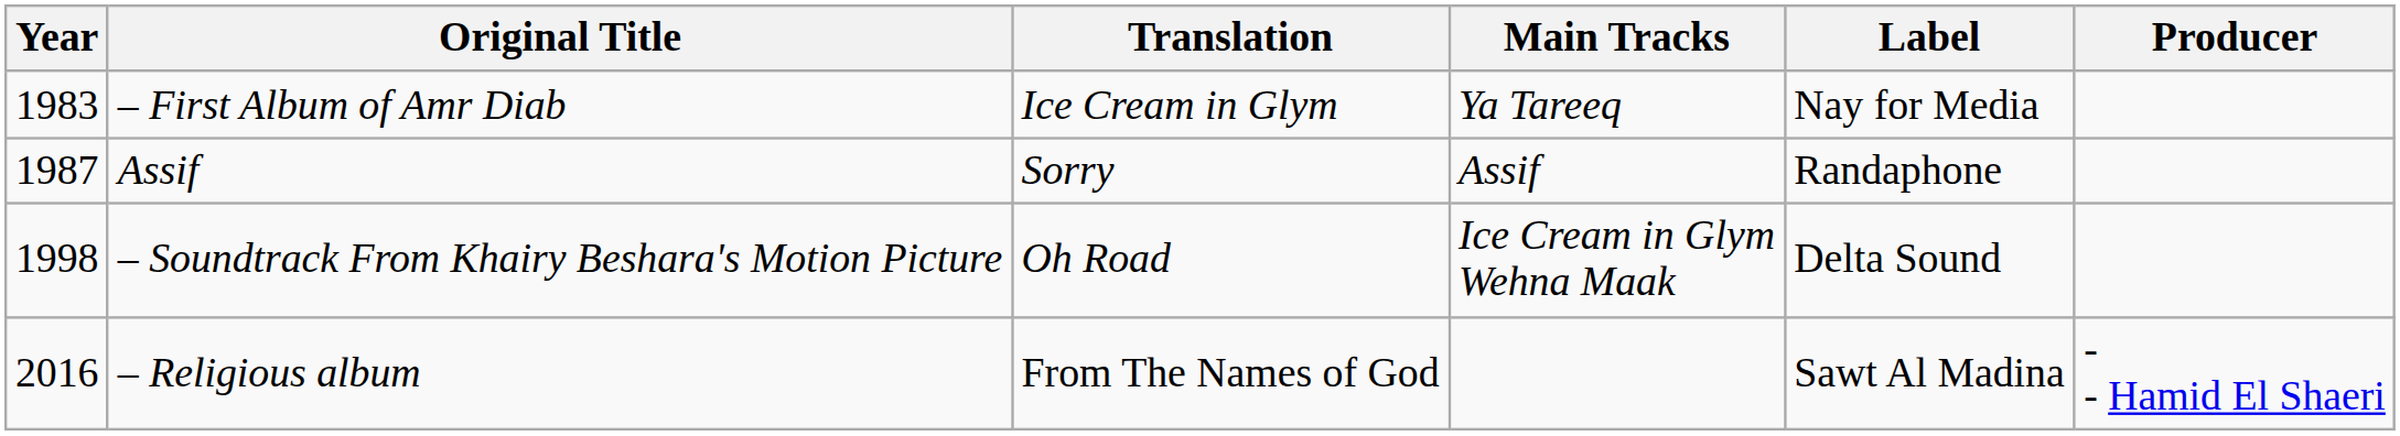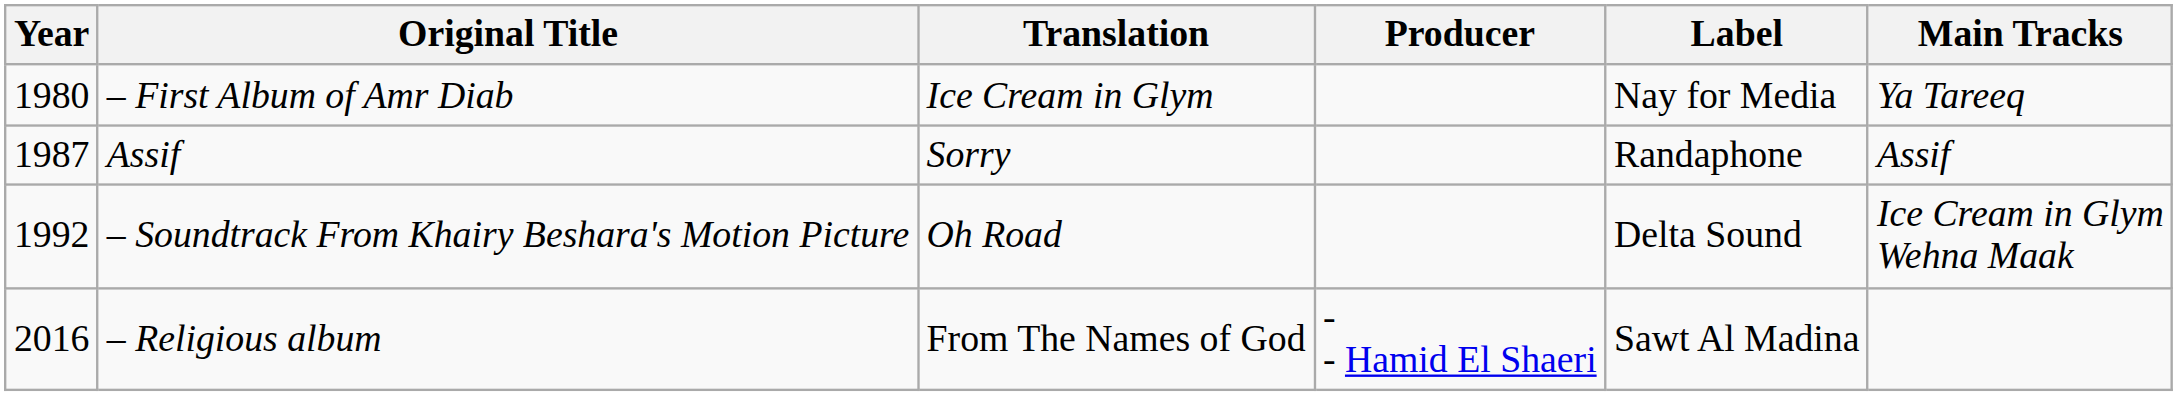columns swapped: Producer <-> Main Tracks
– First Album of Amr Diab | Year: 1983 -> 1980
– Soundtrack From Khairy Beshara's Motion Picture | Year: 1998 -> 1992
